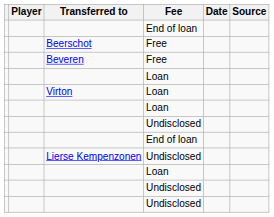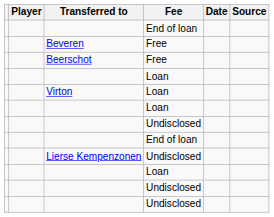rows swapped: Beerschot <-> Beveren
